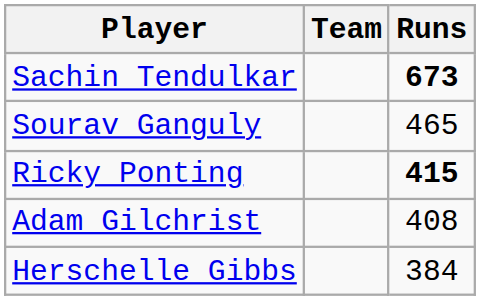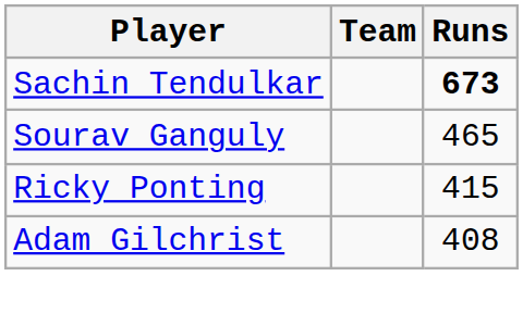Ricky Ponting | Runs: bold -> normal
- row: Herschelle Gibbs | 384
